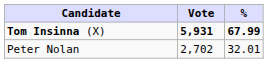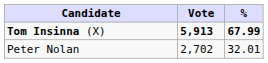Tom Insinna (X) | Vote: 5,931 -> 5,913
